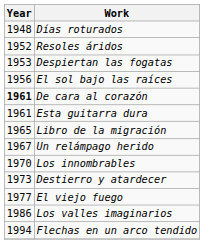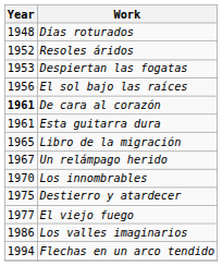Destierro y atardecer | Year: 1973 -> 1975
